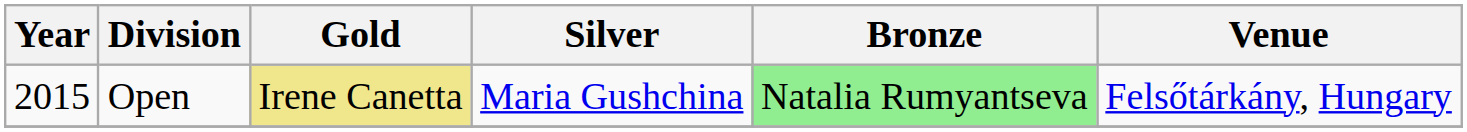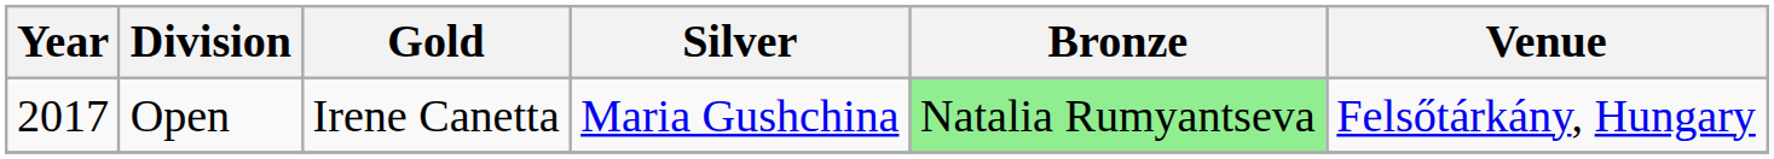Open | Year: 2015 -> 2017
Open | Gold: khaki background -> no background
